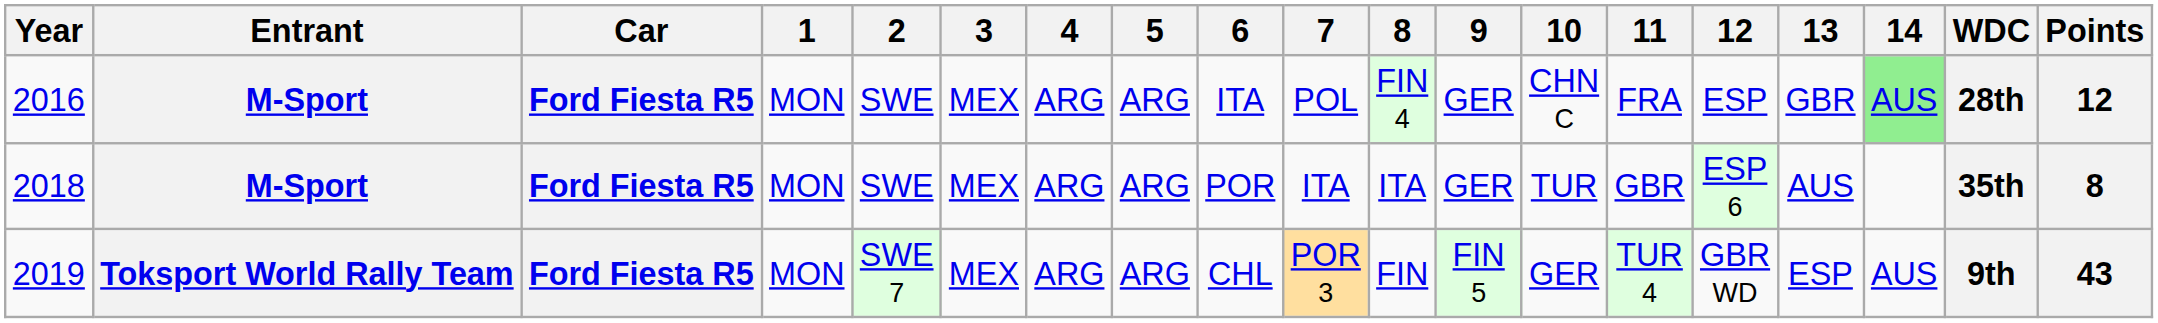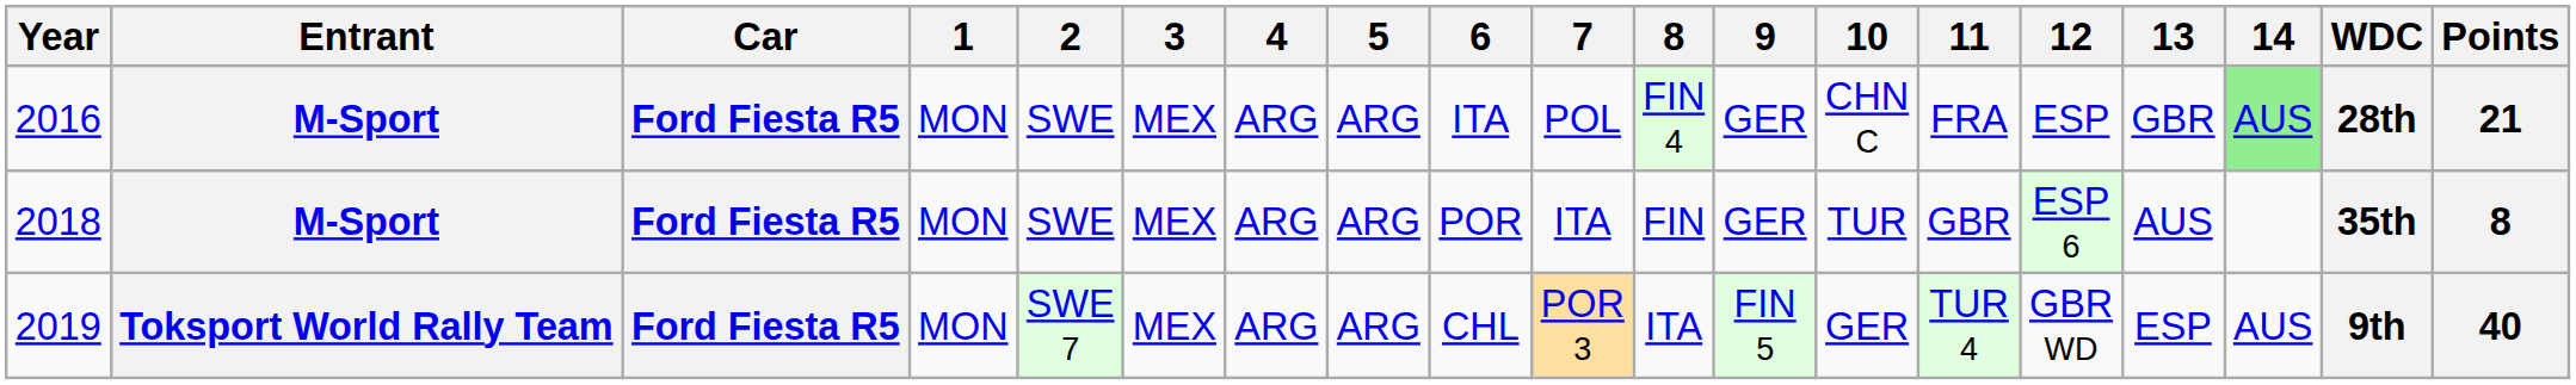2016 | Points: 12 -> 21
2018 | 8: ITA -> FIN
2019 | 8: FIN -> ITA
2019 | Points: 43 -> 40
